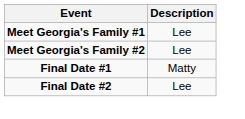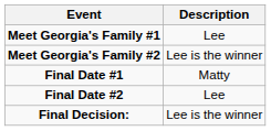Meet Georgia's Family #2 | Description: Lee -> Lee is the winner
+ row: Final Decision: | Lee is the winner
